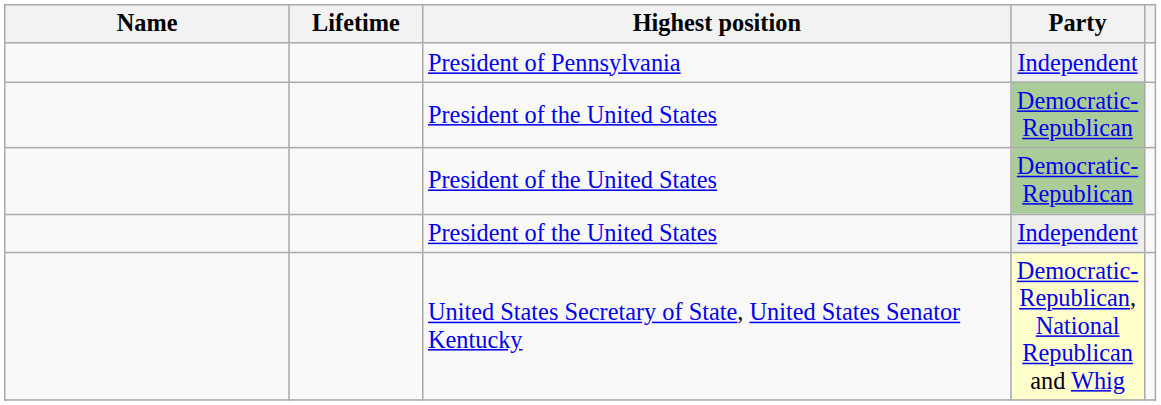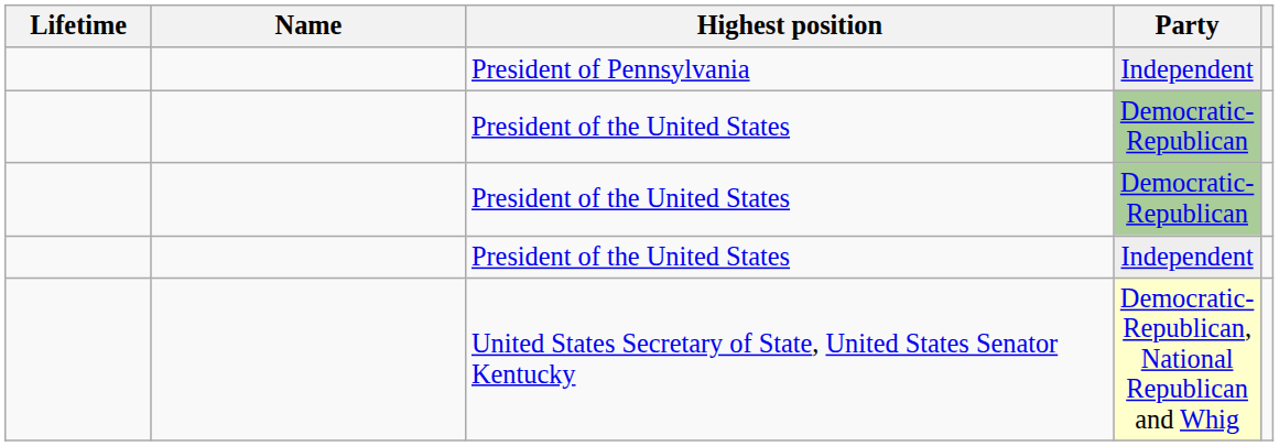columns swapped: Name <-> Lifetime
